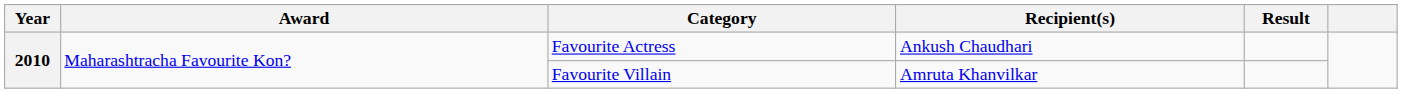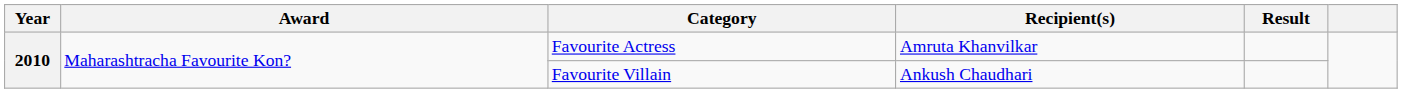Favourite Actress | Recipient(s): Ankush Chaudhari -> Amruta Khanvilkar
Favourite Villain | Recipient(s): Amruta Khanvilkar -> Ankush Chaudhari
